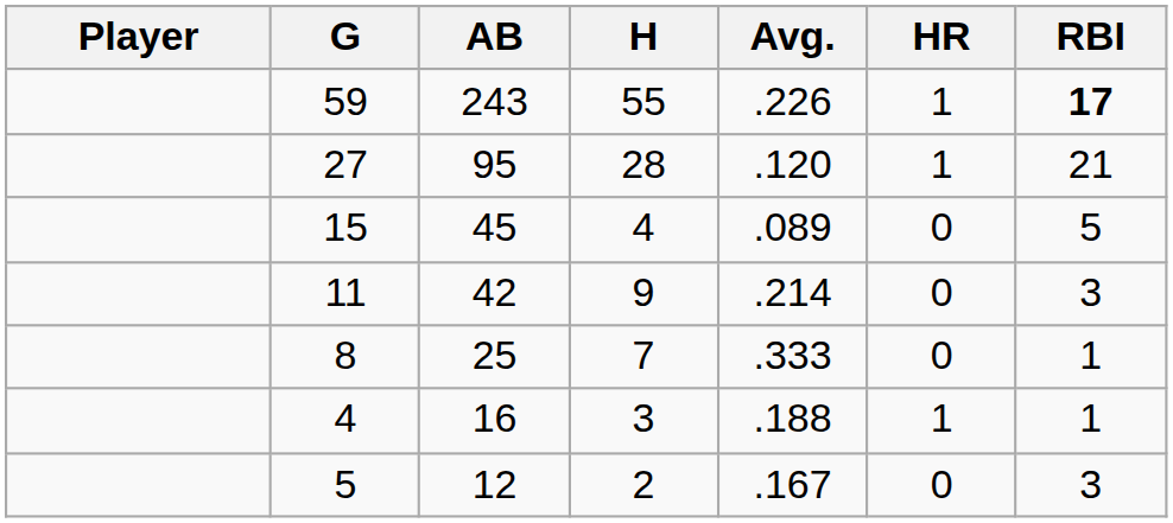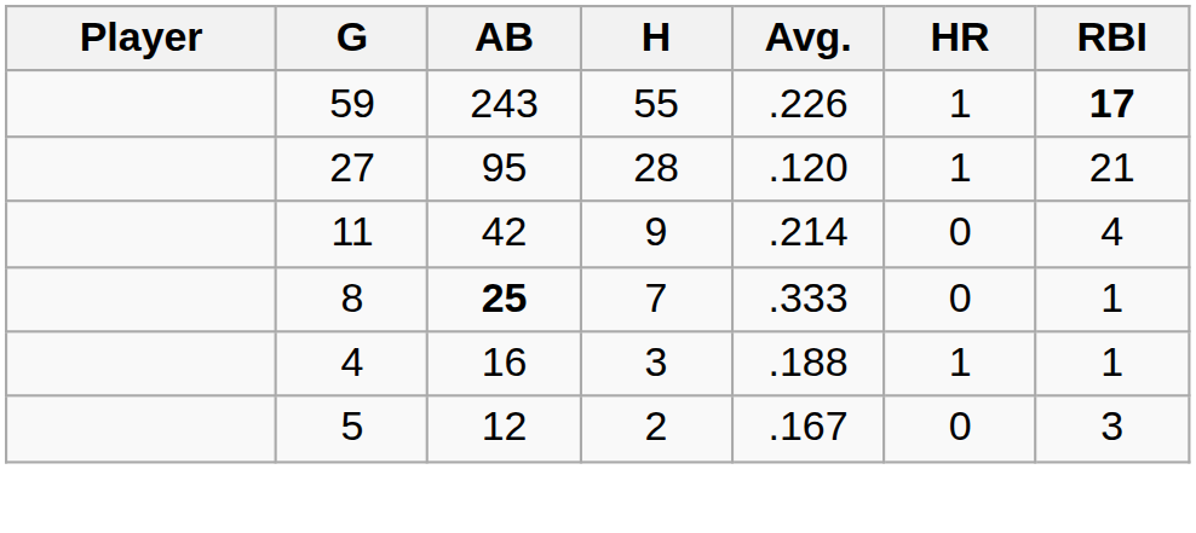- row: 15 | 45 | 4 | .089 | 0 | 5
11 | RBI: 3 -> 4
8 | AB: normal -> bold
